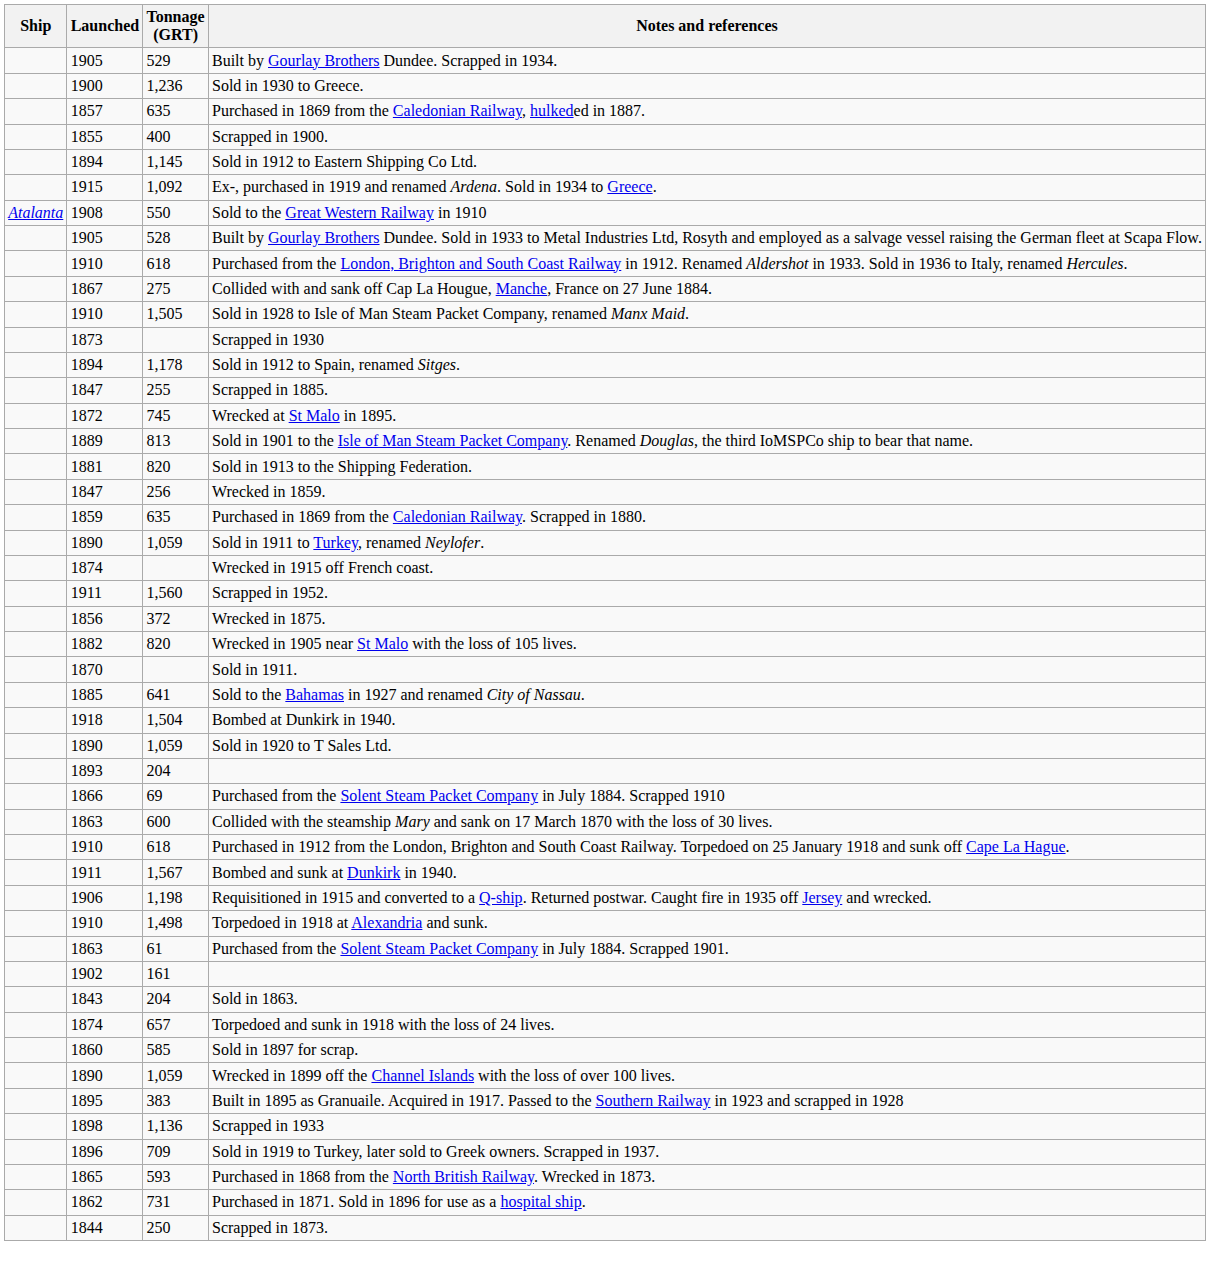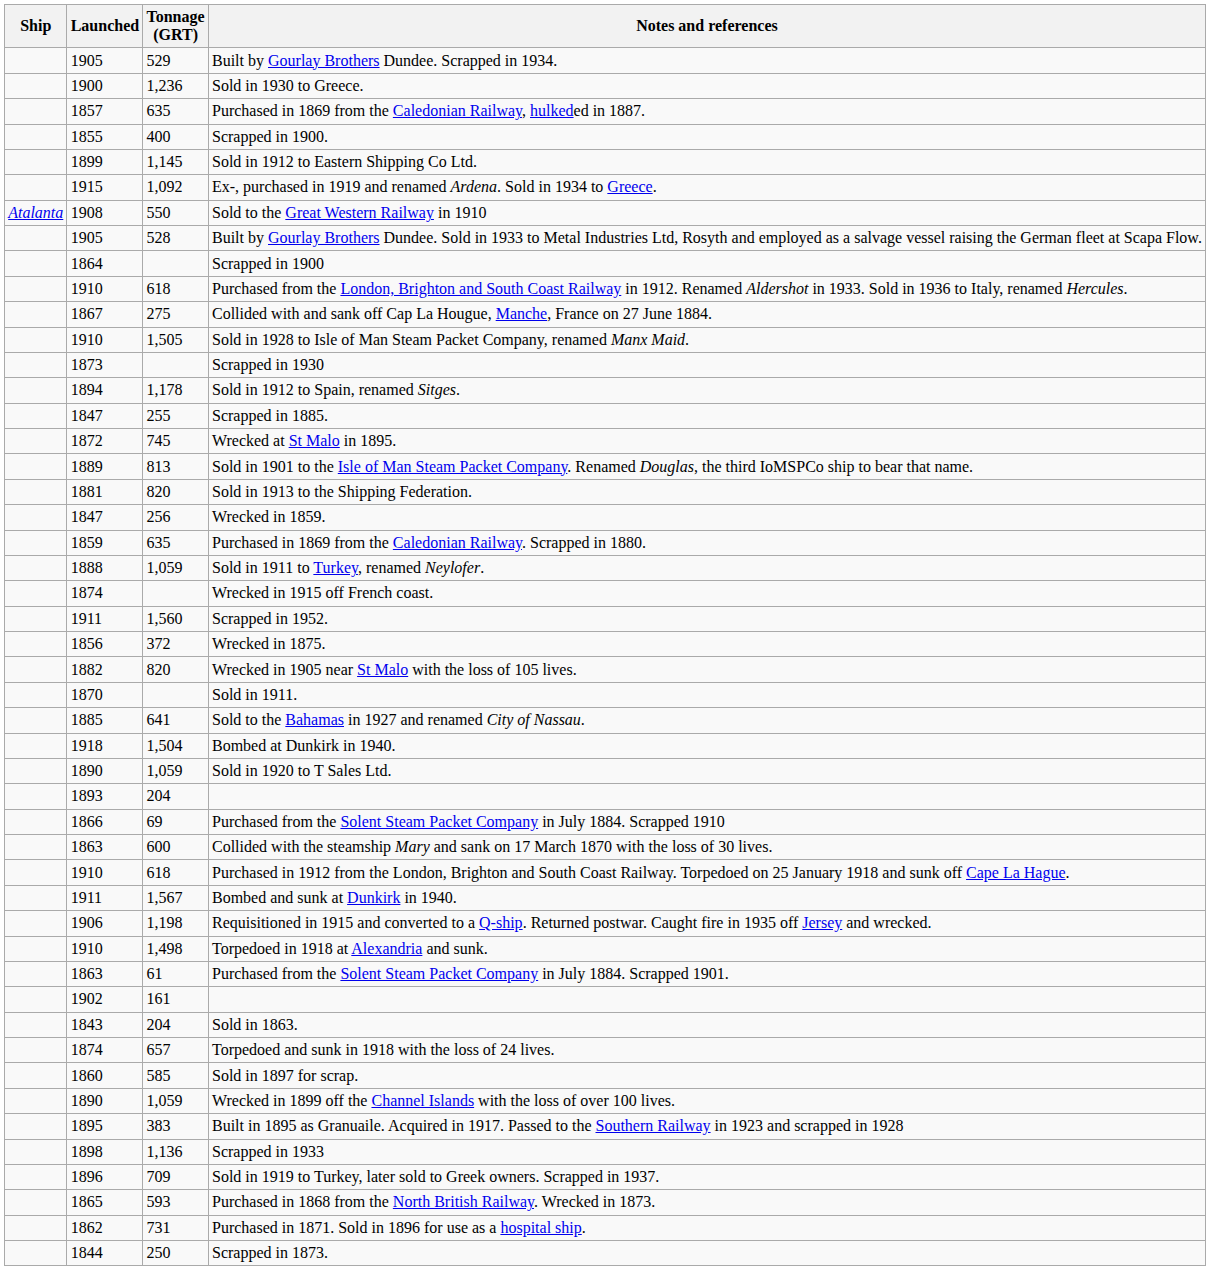Sold in 1912 to Eastern Shipping Co Ltd. | Launched: 1894 -> 1899
+ row: 1864 | Scrapped in 1900
Sold in 1911 to Turkey, renamed Neylofer. | Launched: 1890 -> 1888
